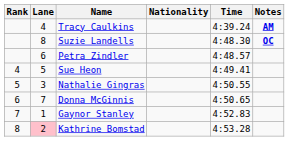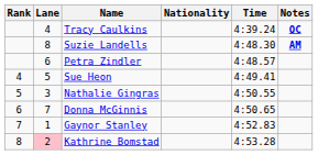Tracy Caulkins | Notes: AM -> OC
Suzie Landells | Notes: OC -> AM
